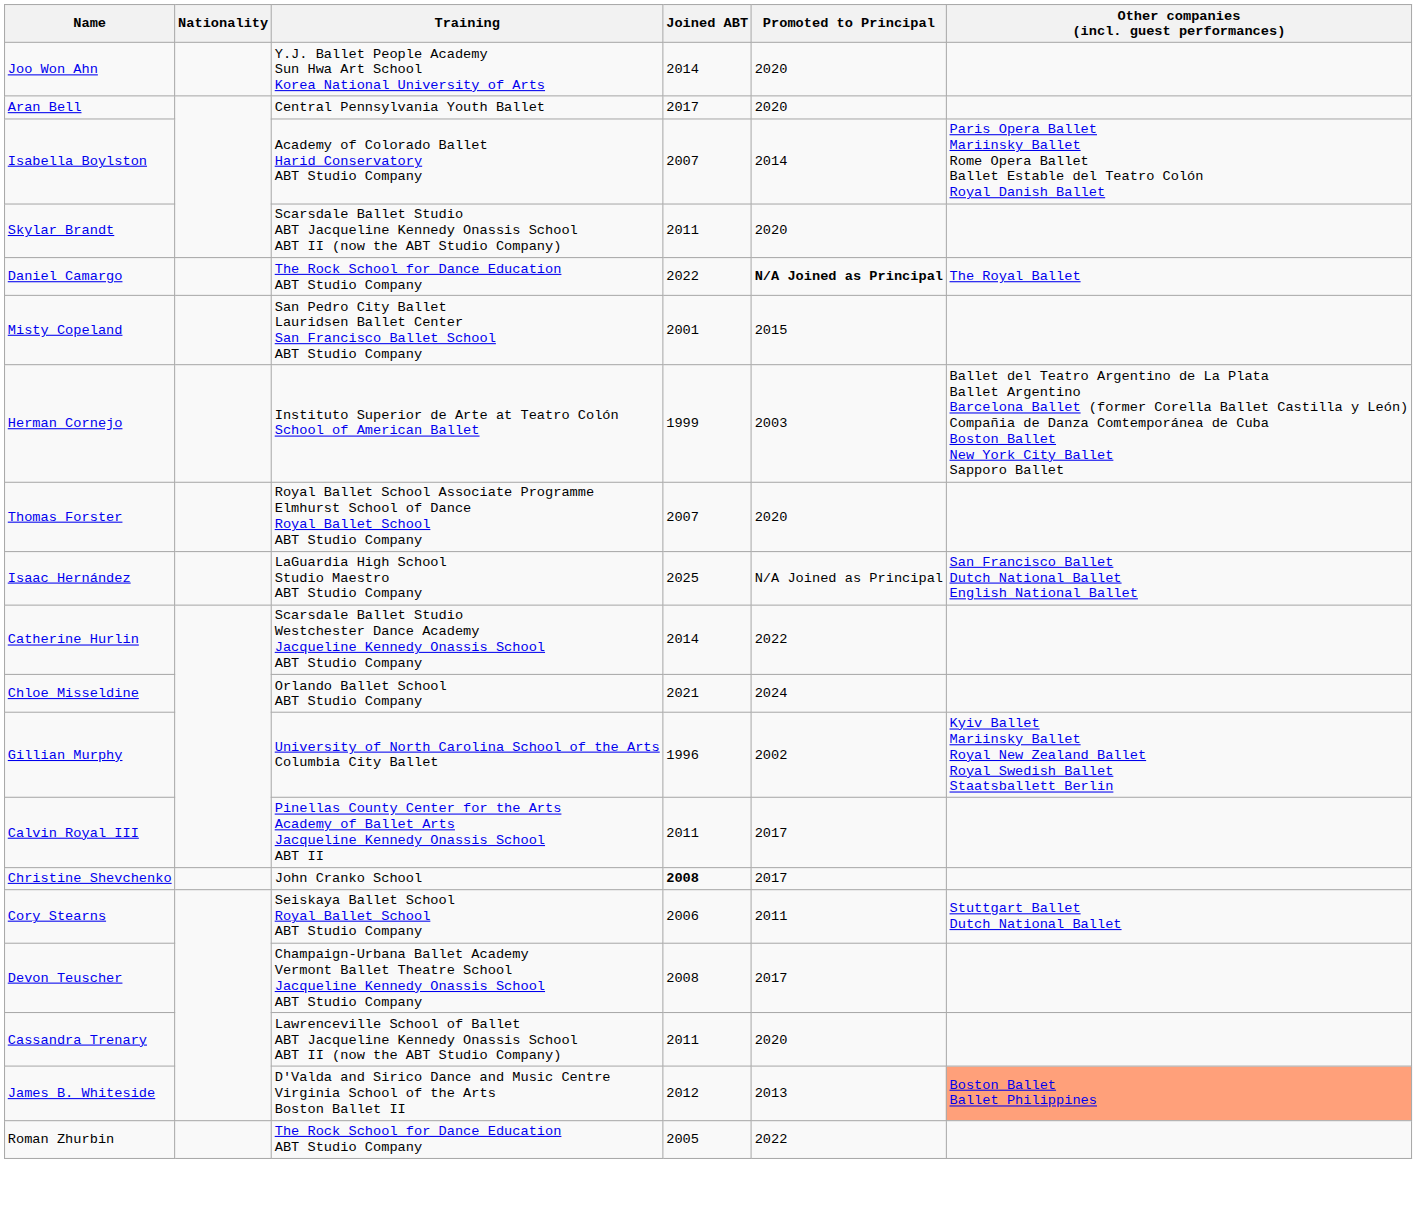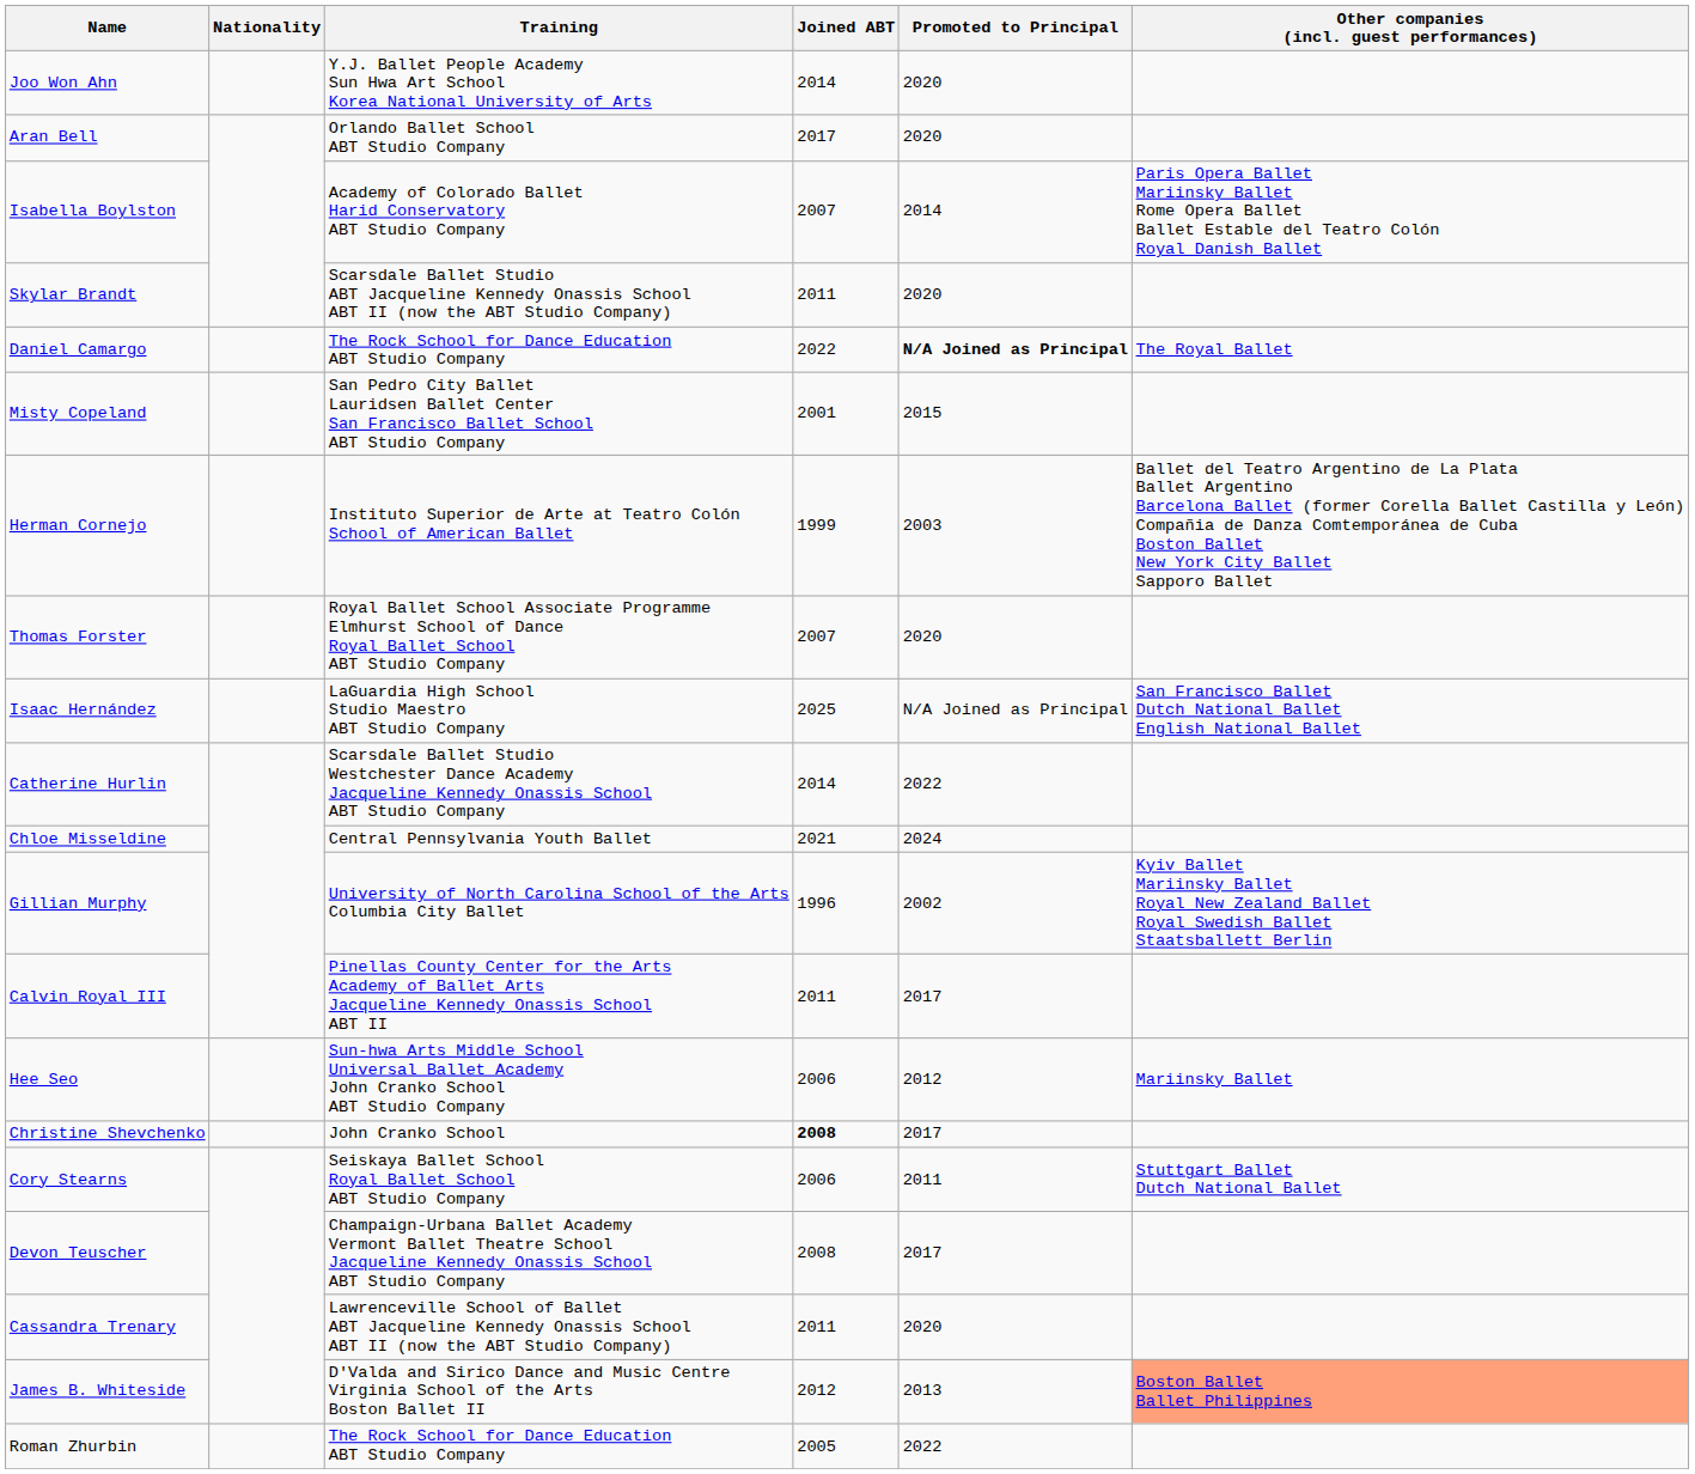Aran Bell | Training: Central Pennsylvania Youth Ballet -> Orlando Ballet School ABT Studio Company
Chloe Misseldine | Training: Orlando Ballet School ABT Studio Company -> Central Pennsylvania Youth Ballet
+ row: Hee Seo | Sun-hwa Arts Middle School Universal Ballet Academy John Cranko School ABT Studio Company | 2006 | 2012 | Mariinsky Ballet
